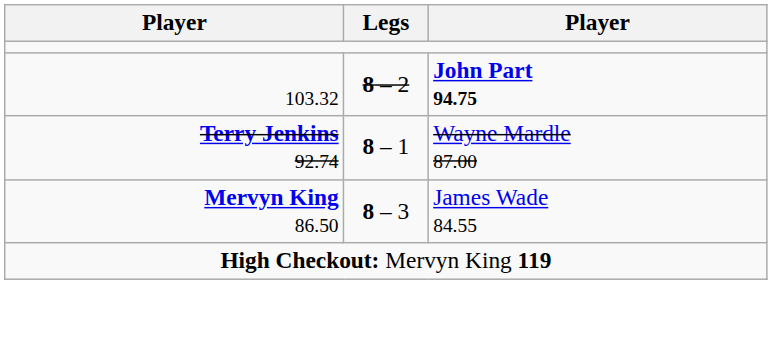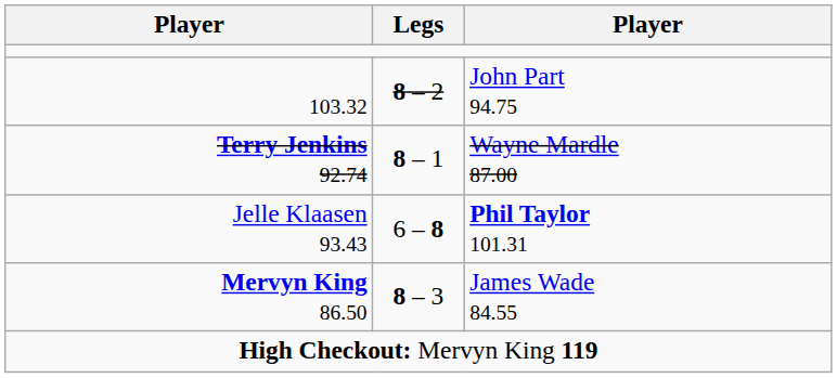103.32 | column 3: bold -> normal
+ row: Jelle Klaasen 93.43 | 6 – 8 | Phil Taylor 101.31
